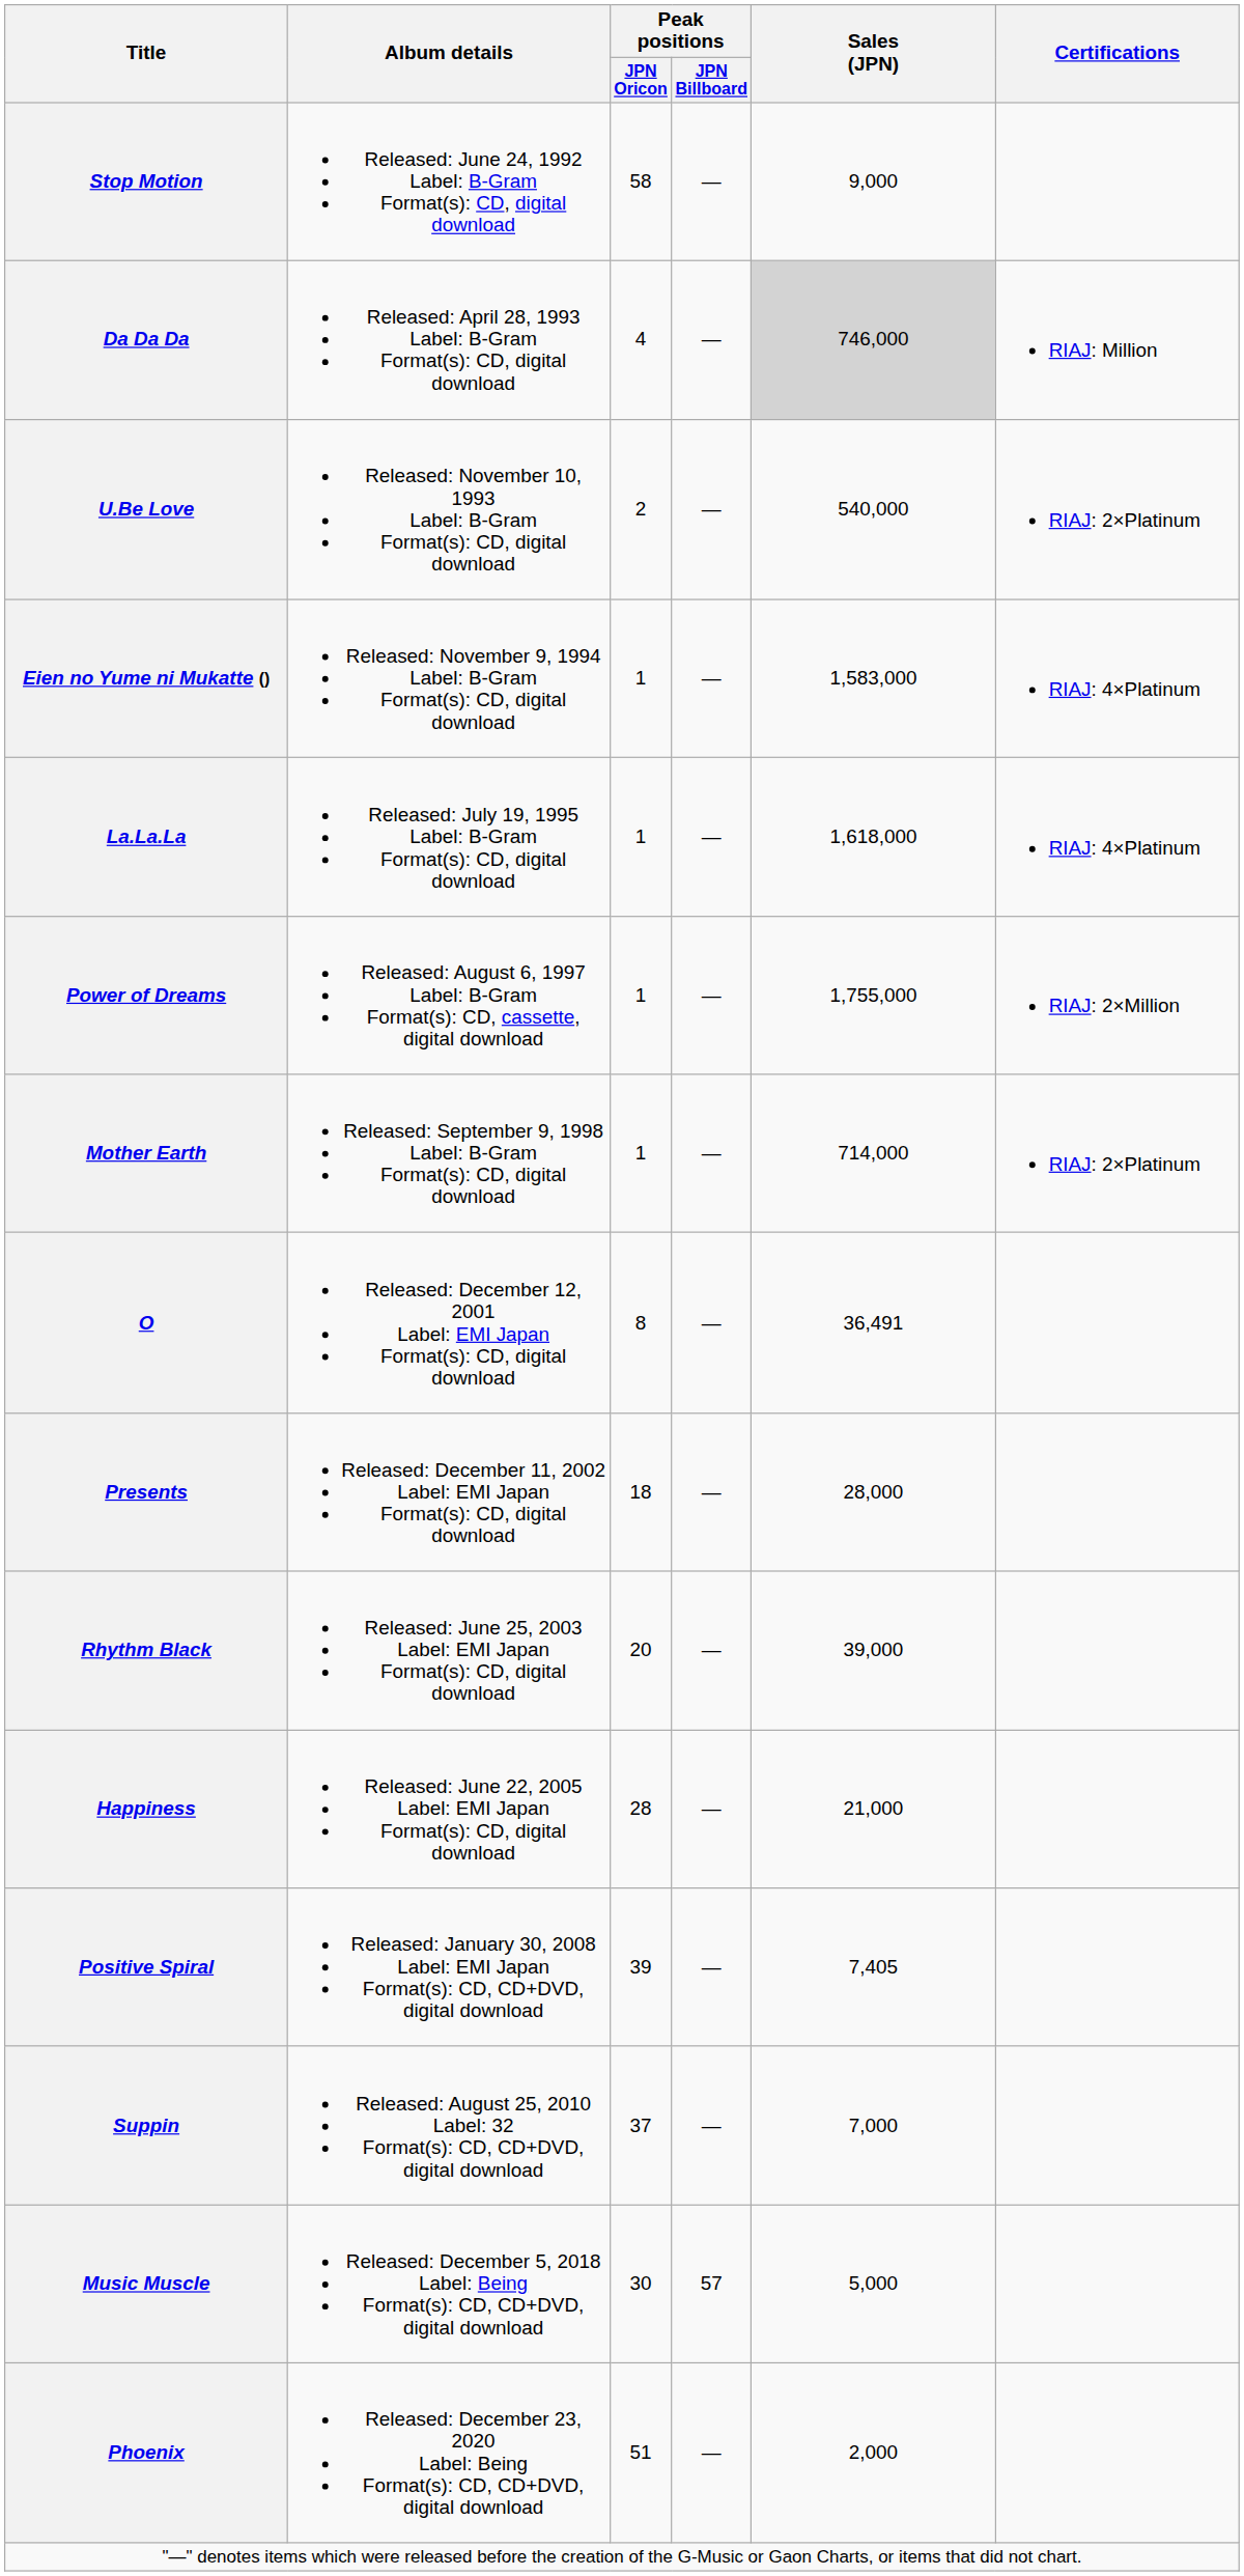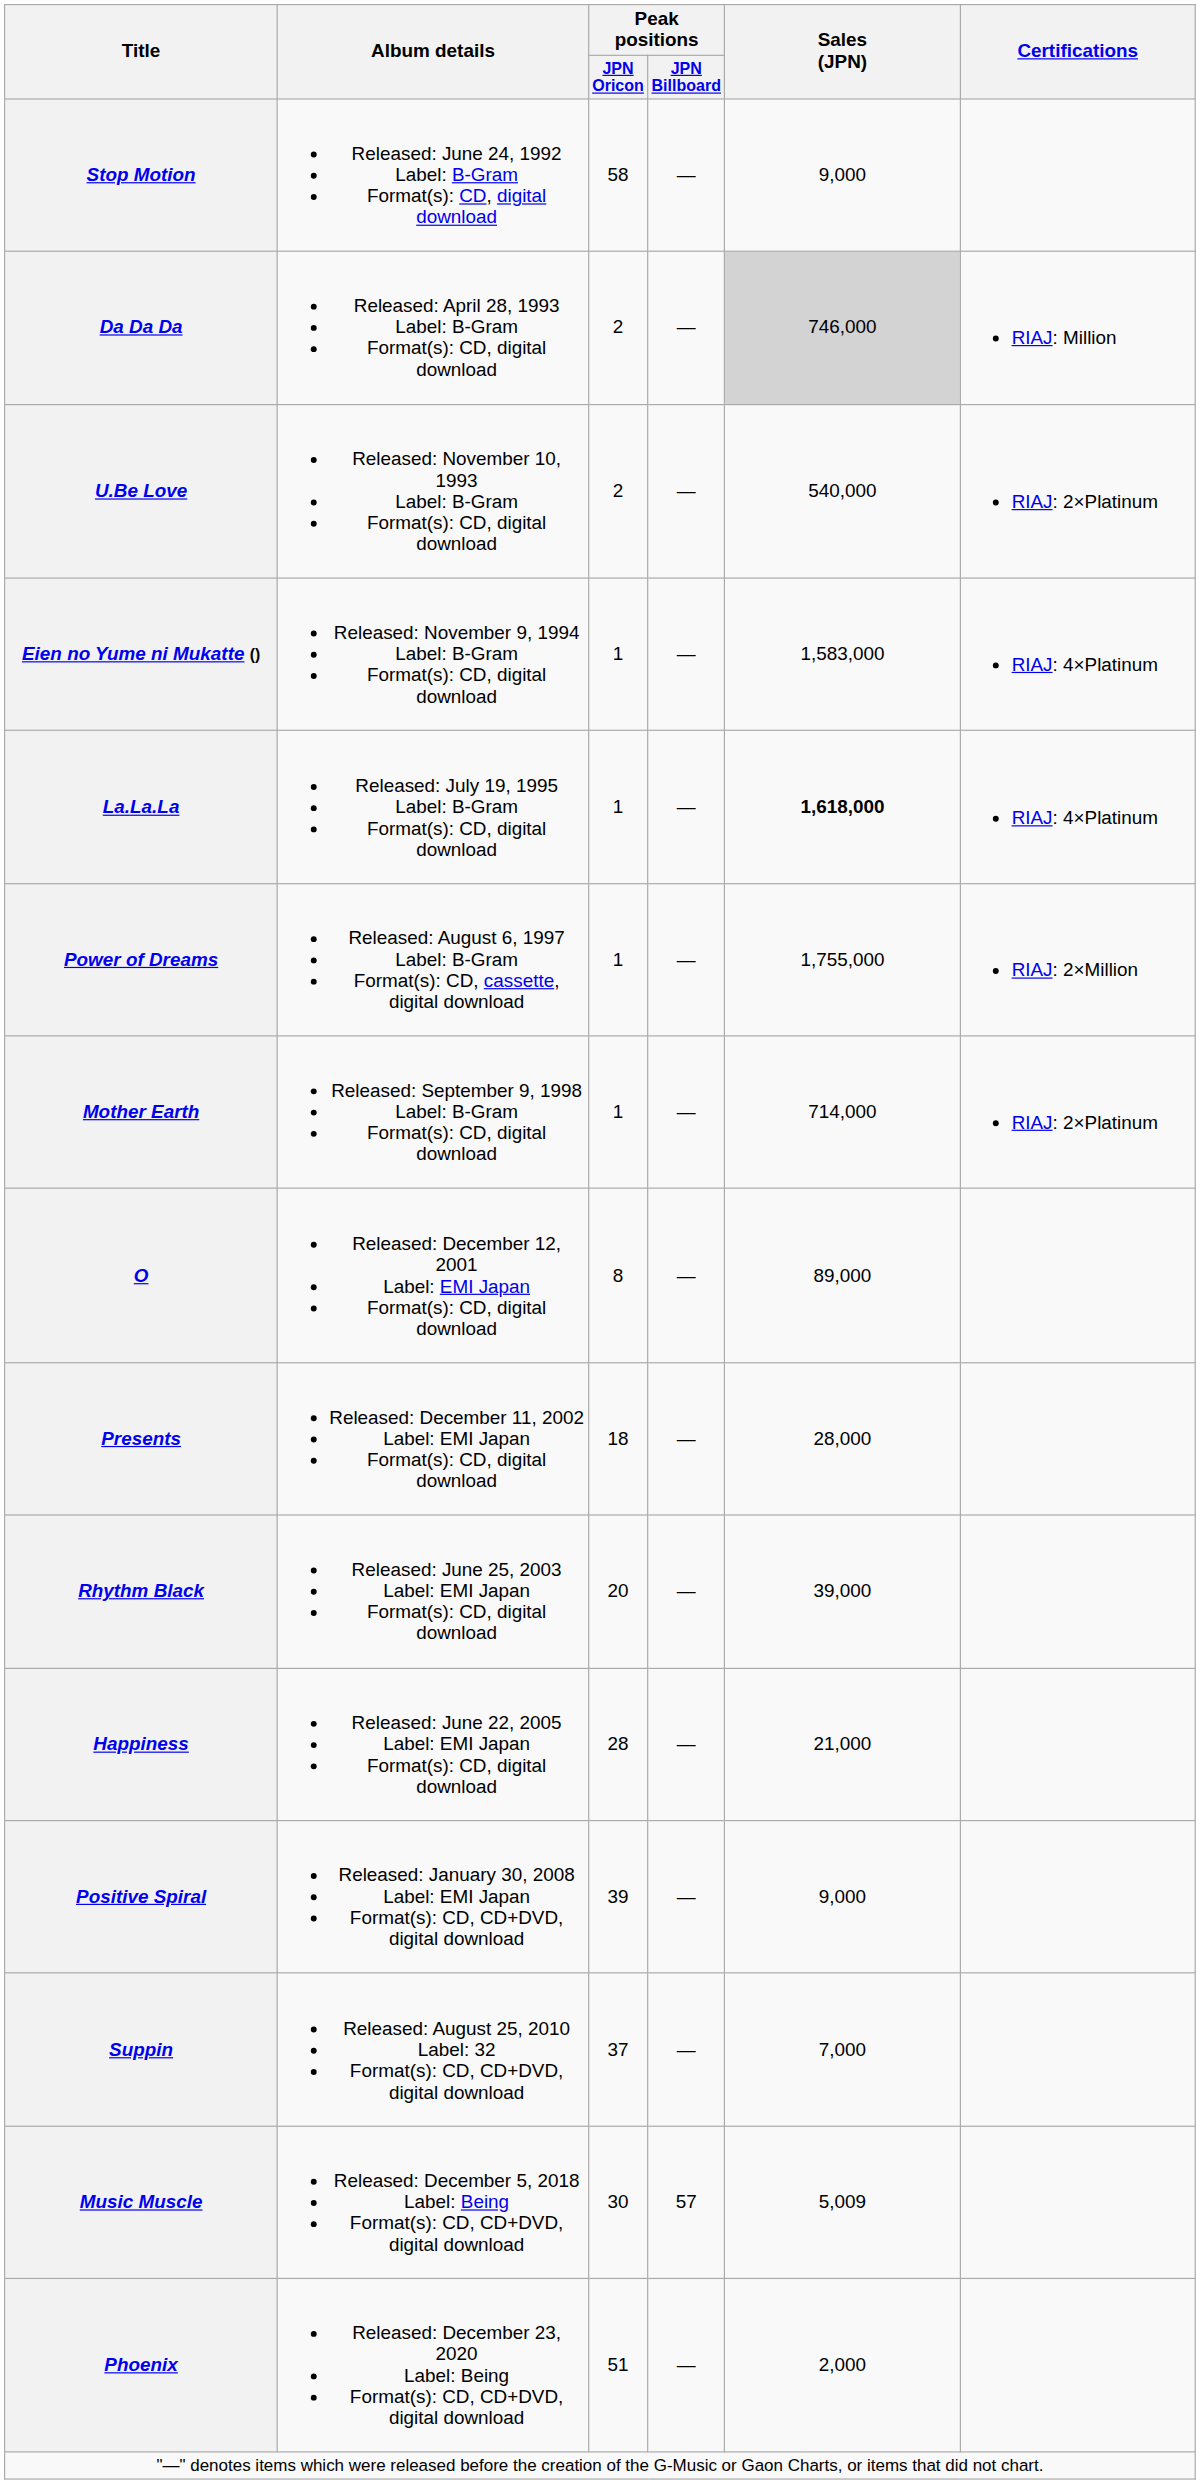Da Da Da | Peak positions / JPN Oricon: 4 -> 2
La.La.La | Sales (JPN): normal -> bold
O | Sales (JPN): 36,491 -> 89,000
Positive Spiral | Sales (JPN): 7,405 -> 9,000
Music Muscle | Sales (JPN): 5,000 -> 5,009
